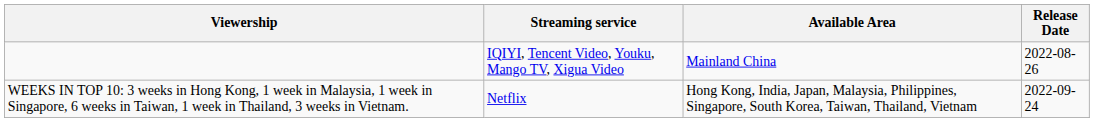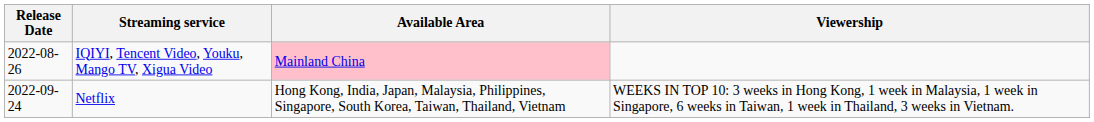columns swapped: Release Date <-> Viewership
IQIYI, Tencent Video, Youku, Mango TV, Xigua Video | Available Area: no background -> pink background
